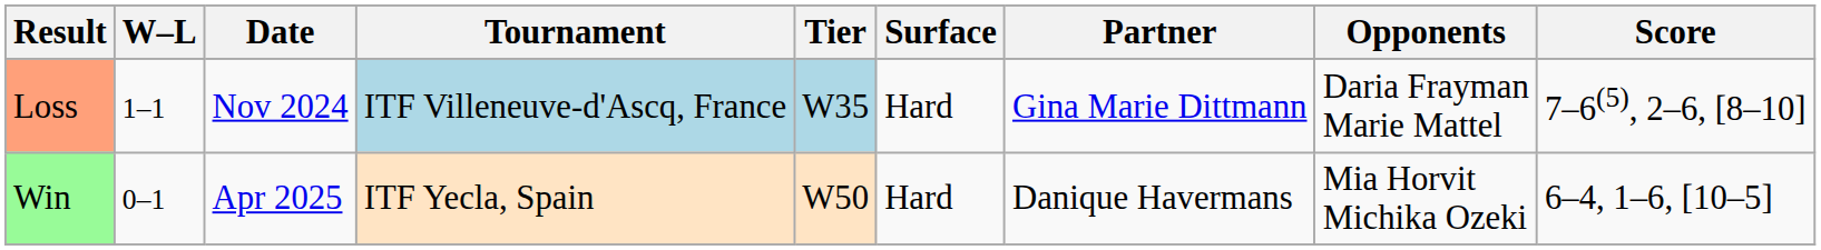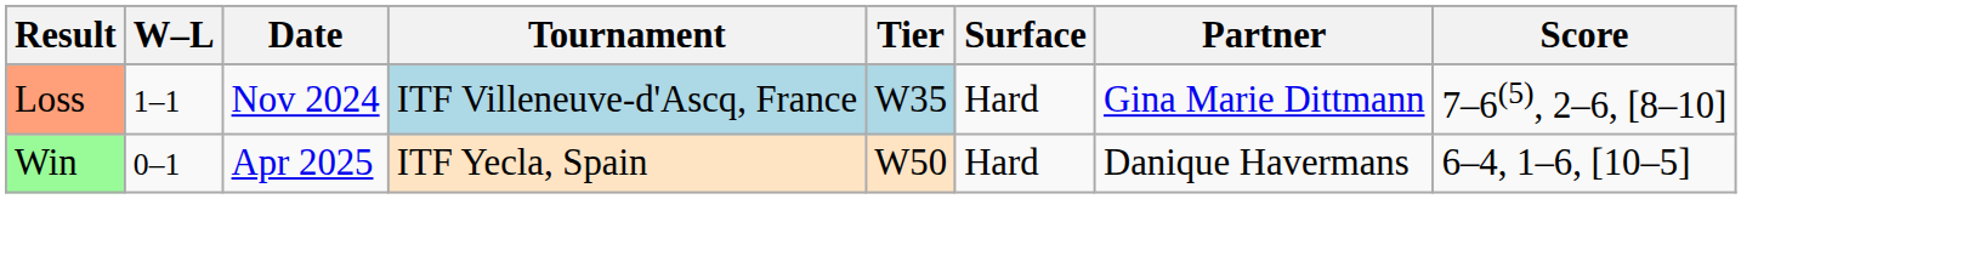- column: Opponents | Daria Frayman Marie Mattel | Mia Horvit Michika Ozeki
